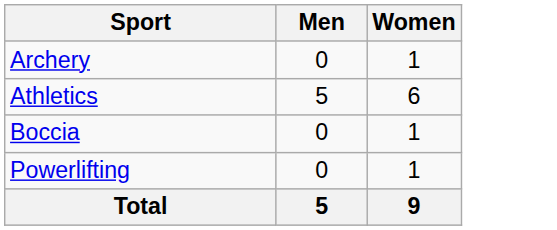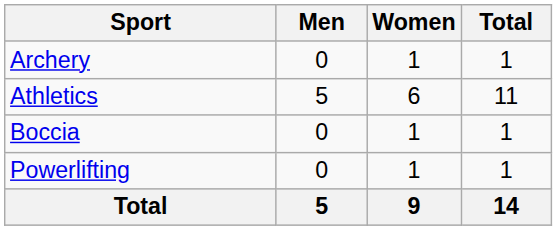+ column: Total | 1 | 11 | 1 | 1 | 14
